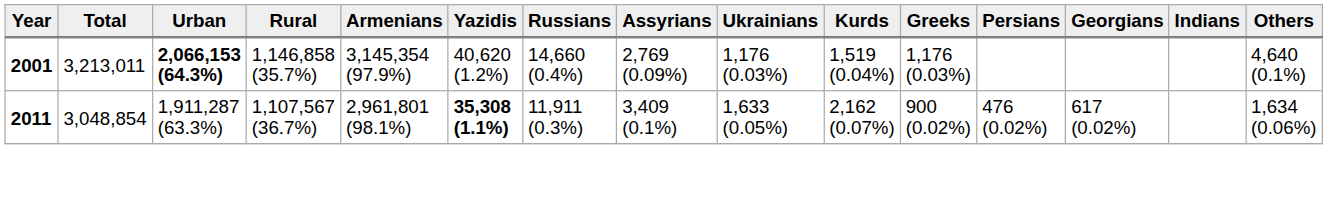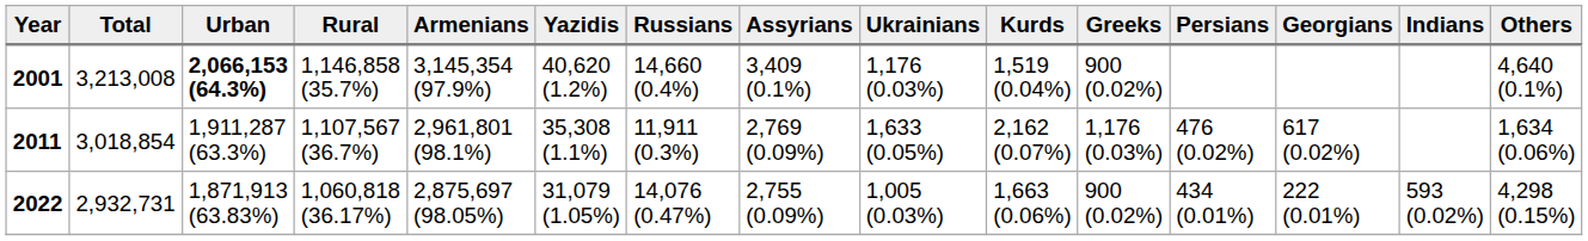2001 | Total: 3,213,011 -> 3,213,008
2001 | Assyrians: 2,769 (0.09%) -> 3,409 (0.1%)
2001 | Greeks: 1,176 (0.03%) -> 900 (0.02%)
2011 | Total: 3,048,854 -> 3,018,854
2011 | Yazidis: bold -> normal
2011 | Assyrians: 3,409 (0.1%) -> 2,769 (0.09%)
2011 | Greeks: 900 (0.02%) -> 1,176 (0.03%)
+ row: 2022 | 2,932,731 | 1,871,913 (63.83%) | 1,060,818 (36.17%) | 2,875,697 (98.05%) | 31,079 (1.05%) | 14,076 (0.47%) | 2,755 (0.09%) | 1,005 (0.03%) | 1,663 (0.06%) | 900 (0.02%) | 434 (0.01%) | 222 (0.01%) | 593 (0.02%) | 4,298 (0.15%)
